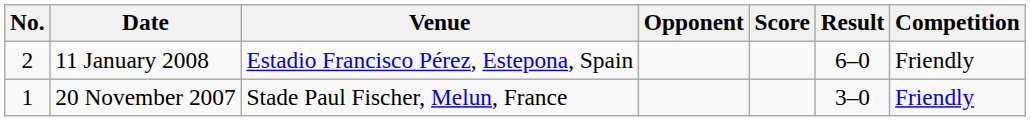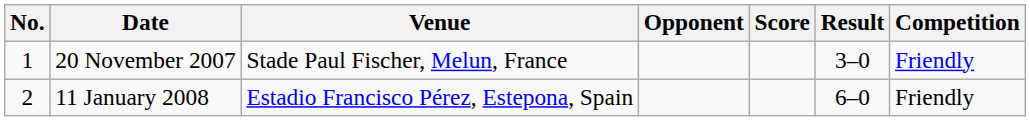rows swapped: 20 November 2007 <-> 11 January 2008
